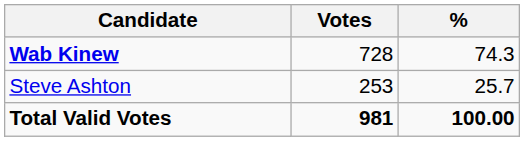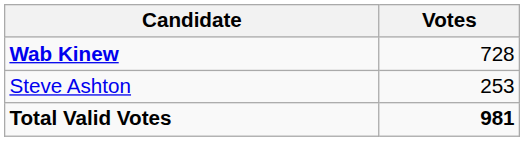- column: % | 74.3 | 25.7 | 100.00
